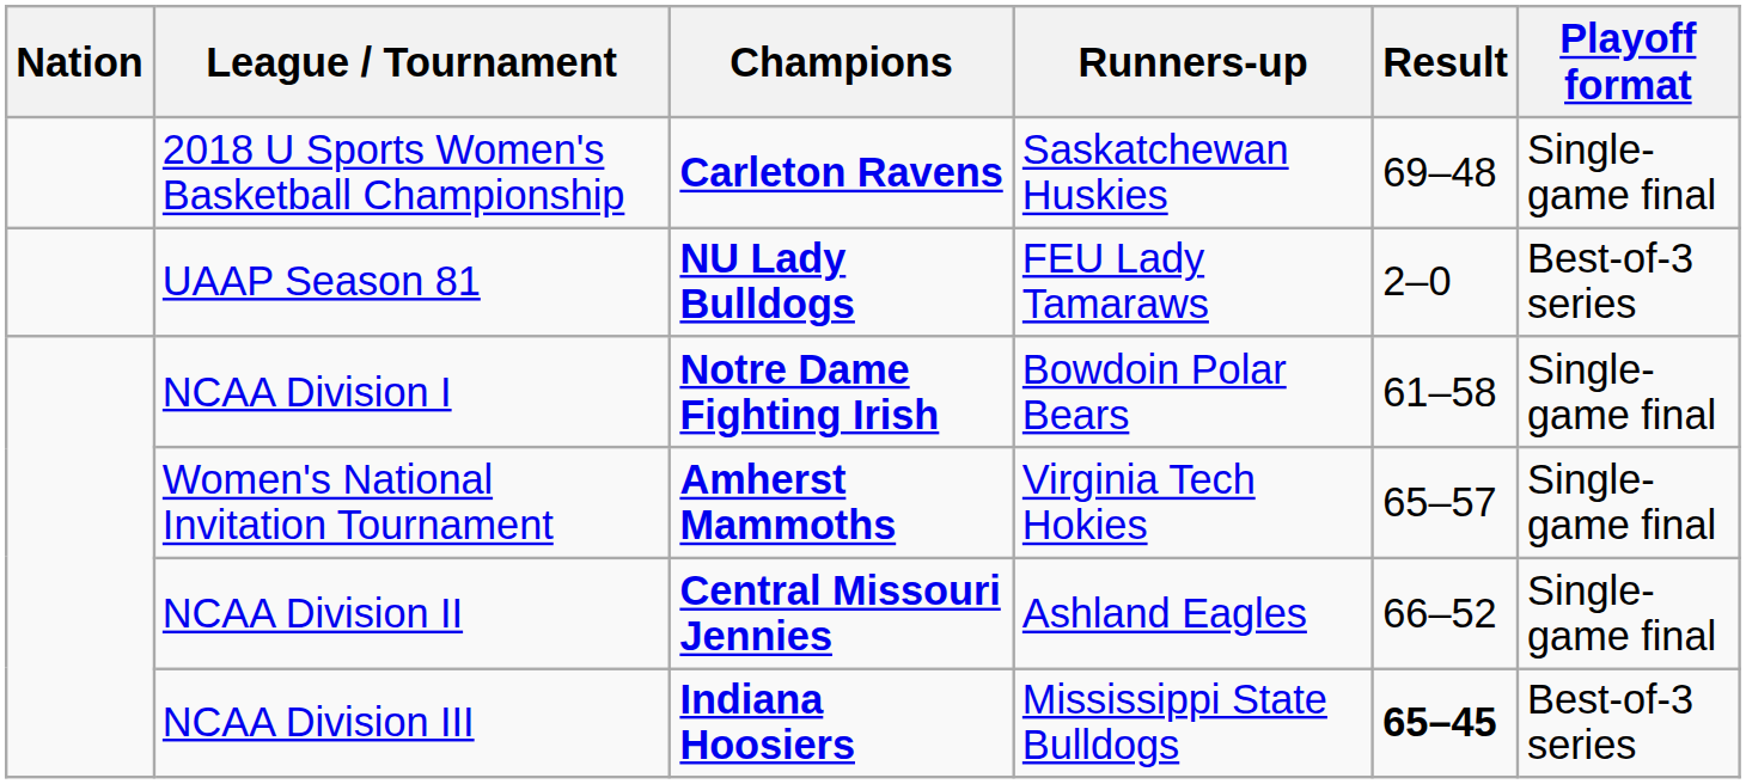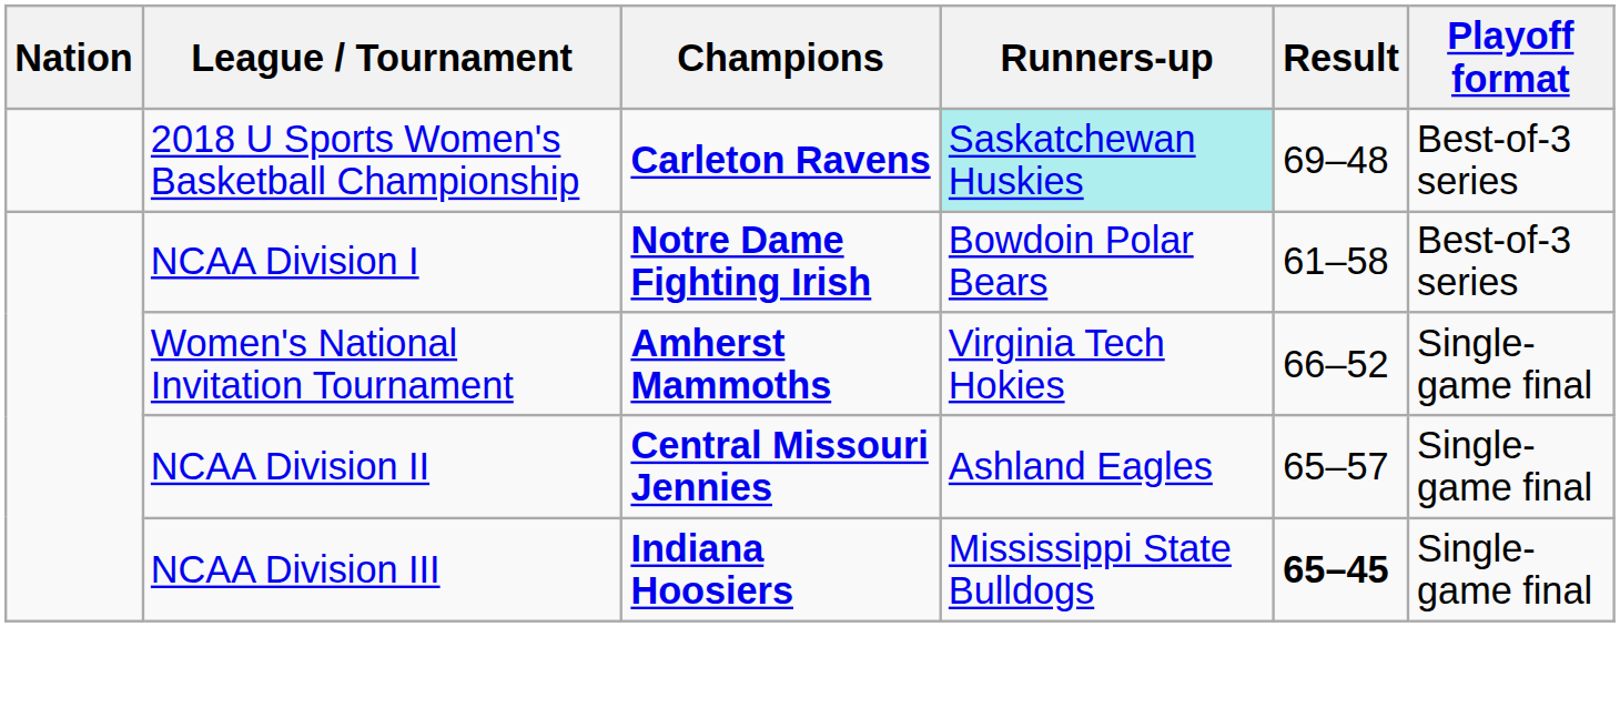2018 U Sports Women's Basketball Championship | Runners-up: no background -> paleturquoise background
2018 U Sports Women's Basketball Championship | Playoff format: Single-game final -> Best-of-3 series
- row: UAAP Season 81 | NU Lady Bulldogs | FEU Lady Tamaraws | 2–0 | Best-of-3 series
NCAA Division I | Playoff format: Single-game final -> Best-of-3 series
Women's National Invitation Tournament | Result: 65–57 -> 66–52
NCAA Division II | Result: 66–52 -> 65–57
NCAA Division III | Playoff format: Best-of-3 series -> Single-game final
